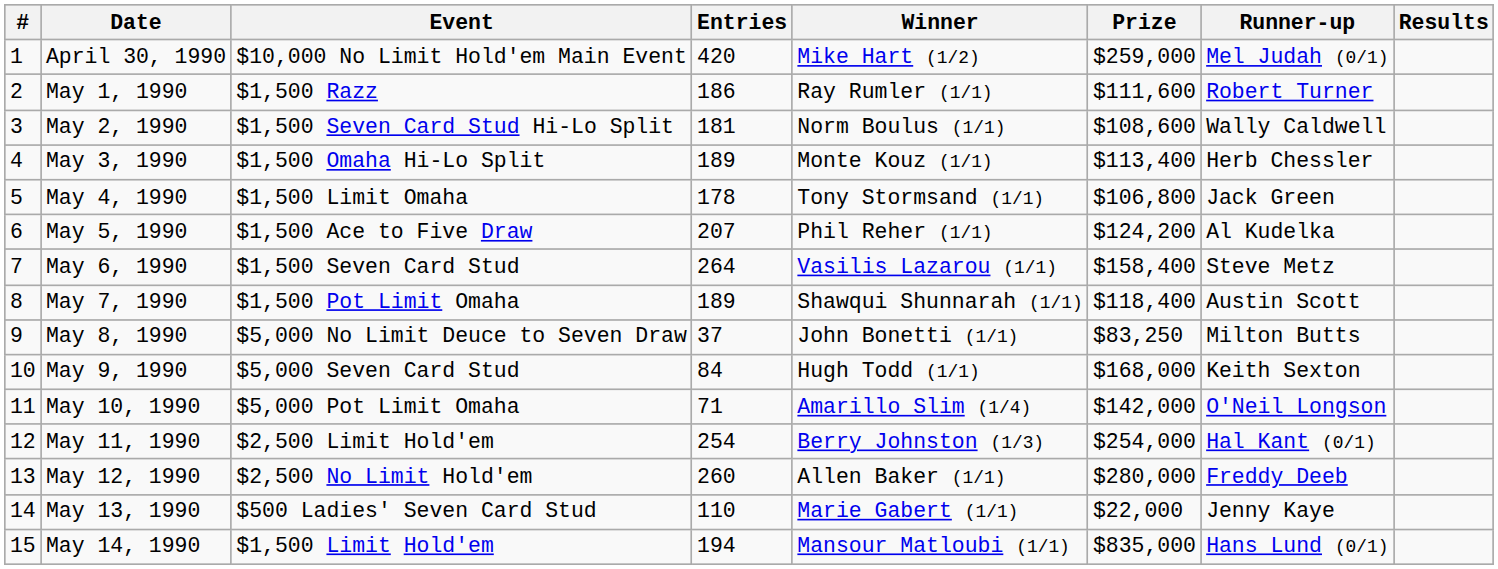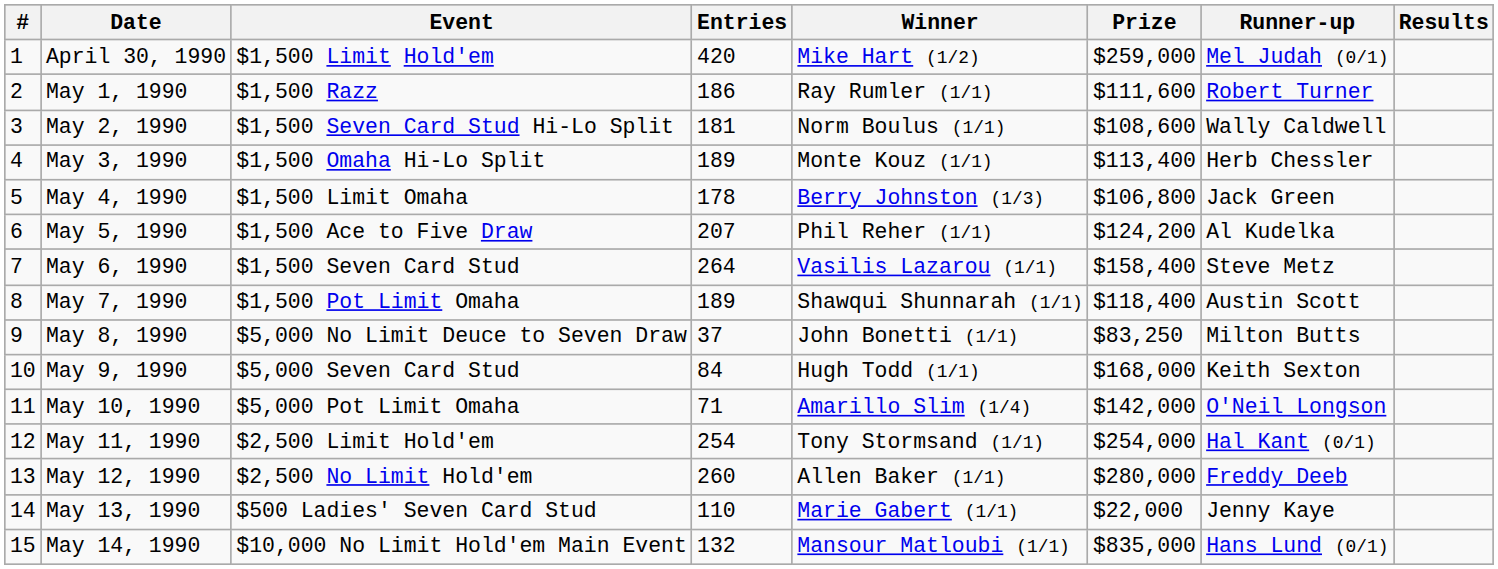April 30, 1990 | Event: $10,000 No Limit Hold'em Main Event -> $1,500 Limit Hold'em
May 4, 1990 | Winner: Tony Stormsand (1/1) -> Berry Johnston (1/3)
May 11, 1990 | Winner: Berry Johnston (1/3) -> Tony Stormsand (1/1)
May 14, 1990 | Event: $1,500 Limit Hold'em -> $10,000 No Limit Hold'em Main Event
May 14, 1990 | Entries: 194 -> 132
